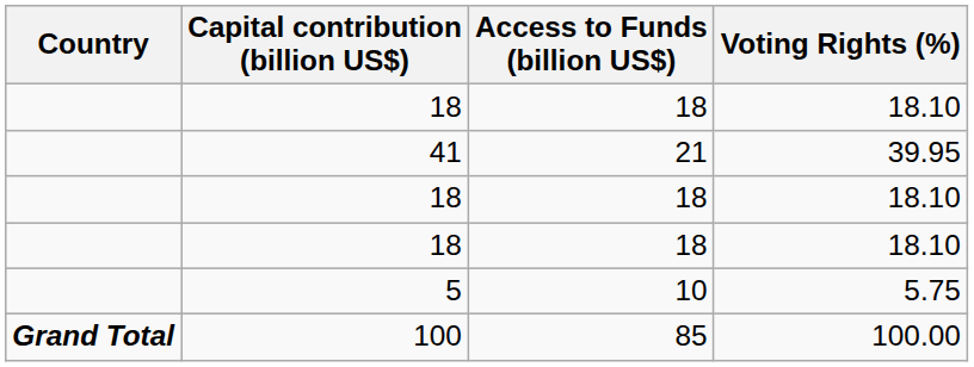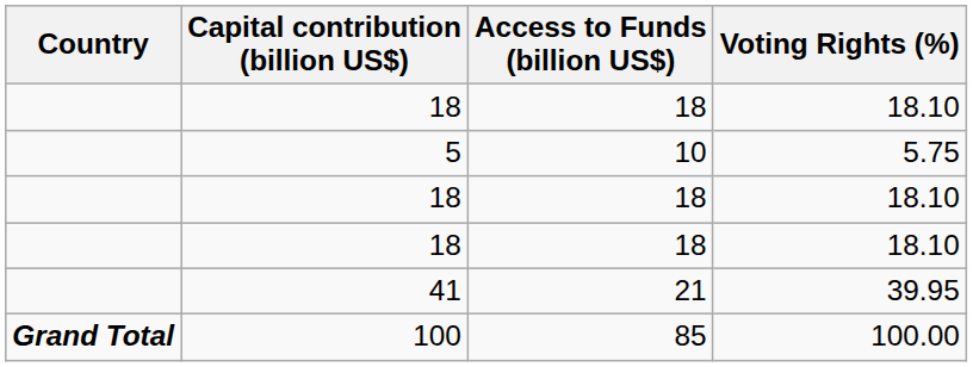rows swapped: 41 <-> 5
